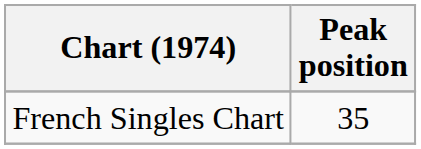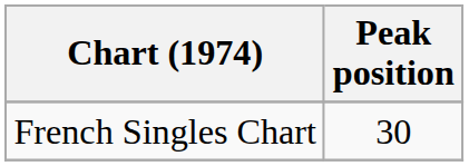French Singles Chart | Peak position: 35 -> 30
